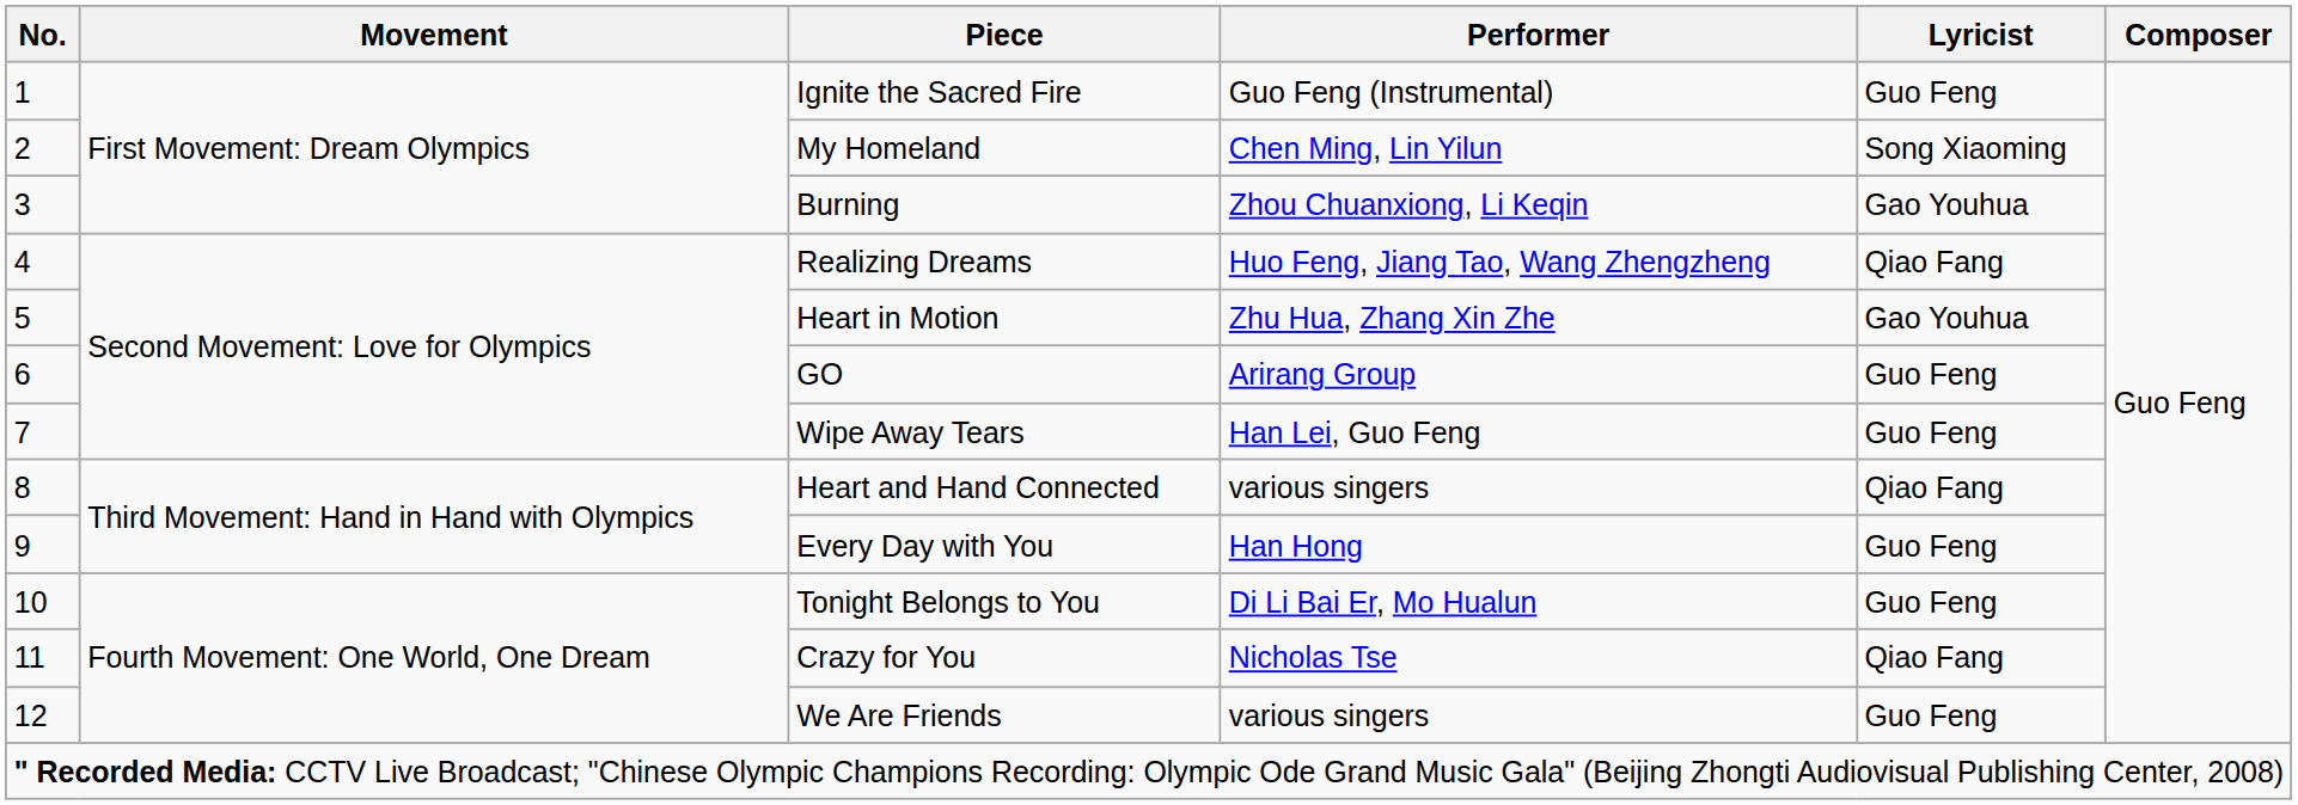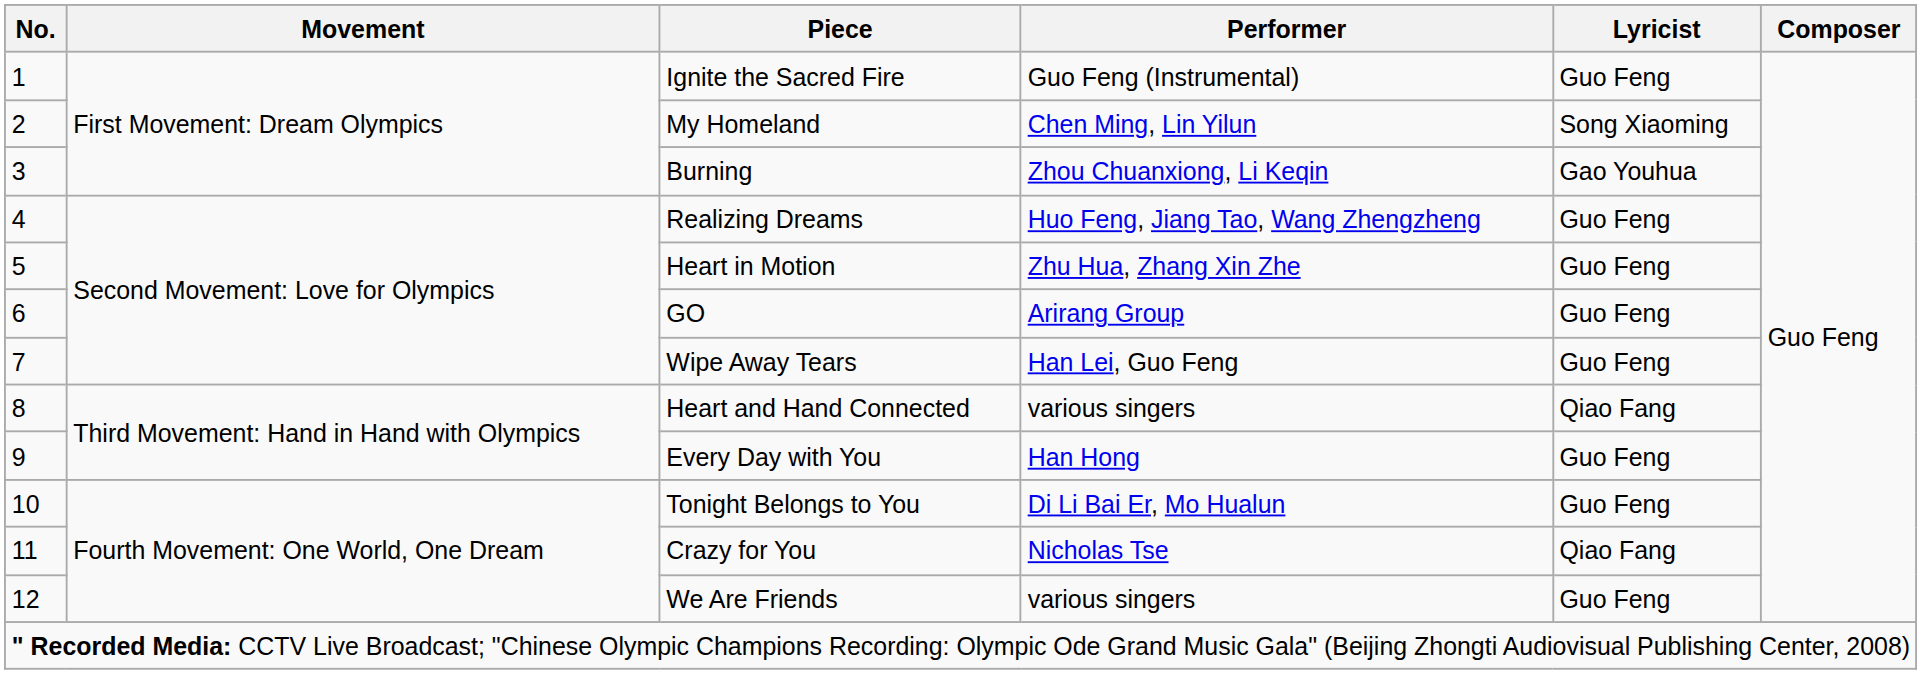Realizing Dreams | Lyricist: Qiao Fang -> Guo Feng
Heart in Motion | Lyricist: Gao Youhua -> Guo Feng
